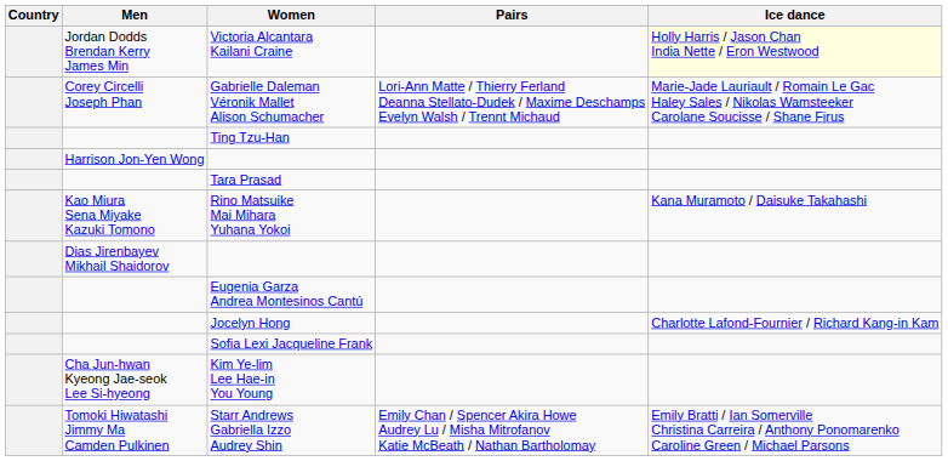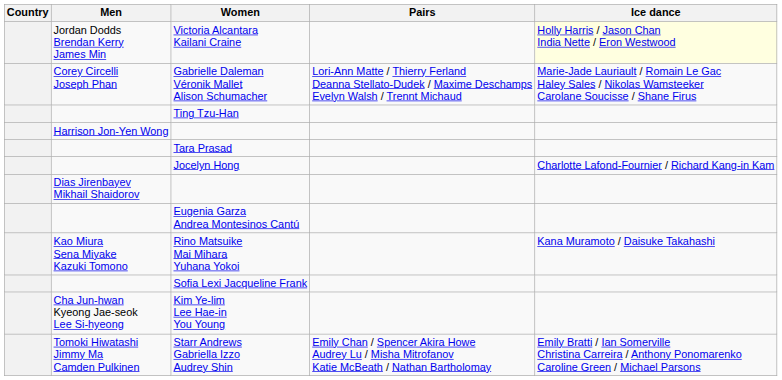rows swapped: Rino Matsuike Mai Mihara Yuhana Yokoi <-> Jocelyn Hong
